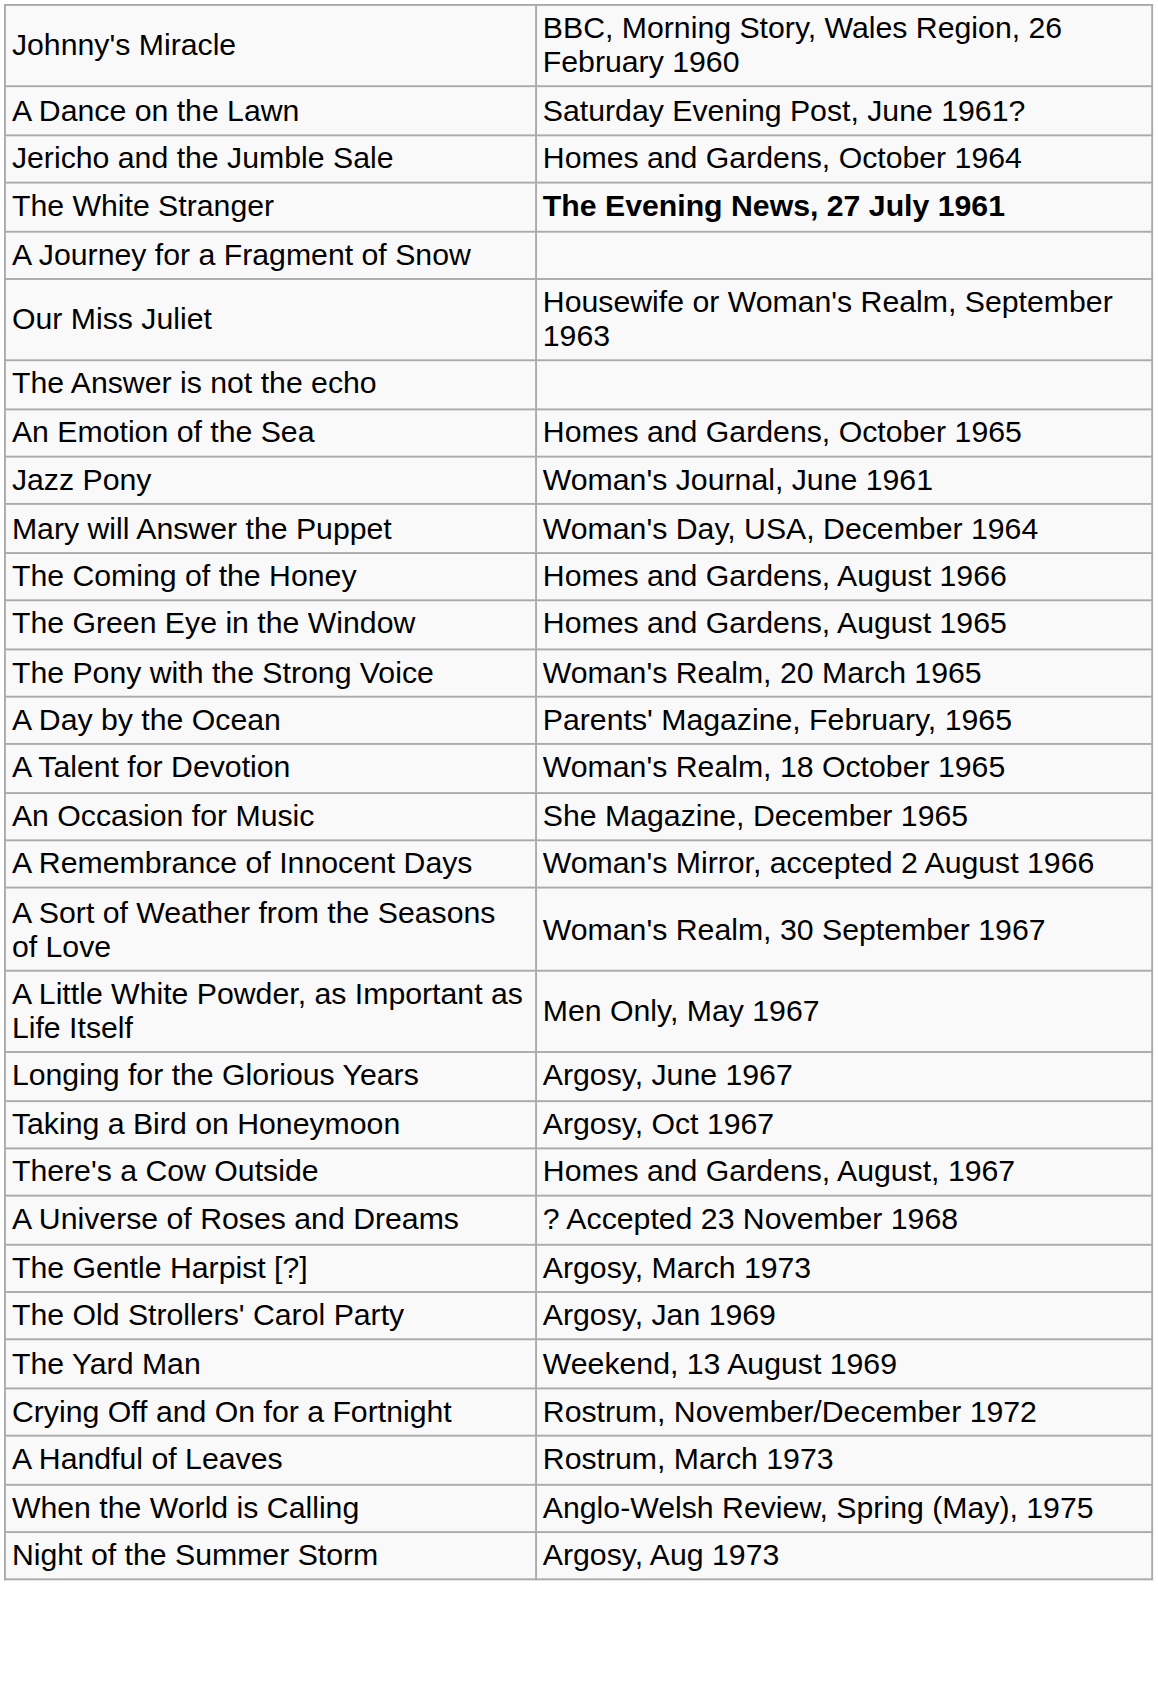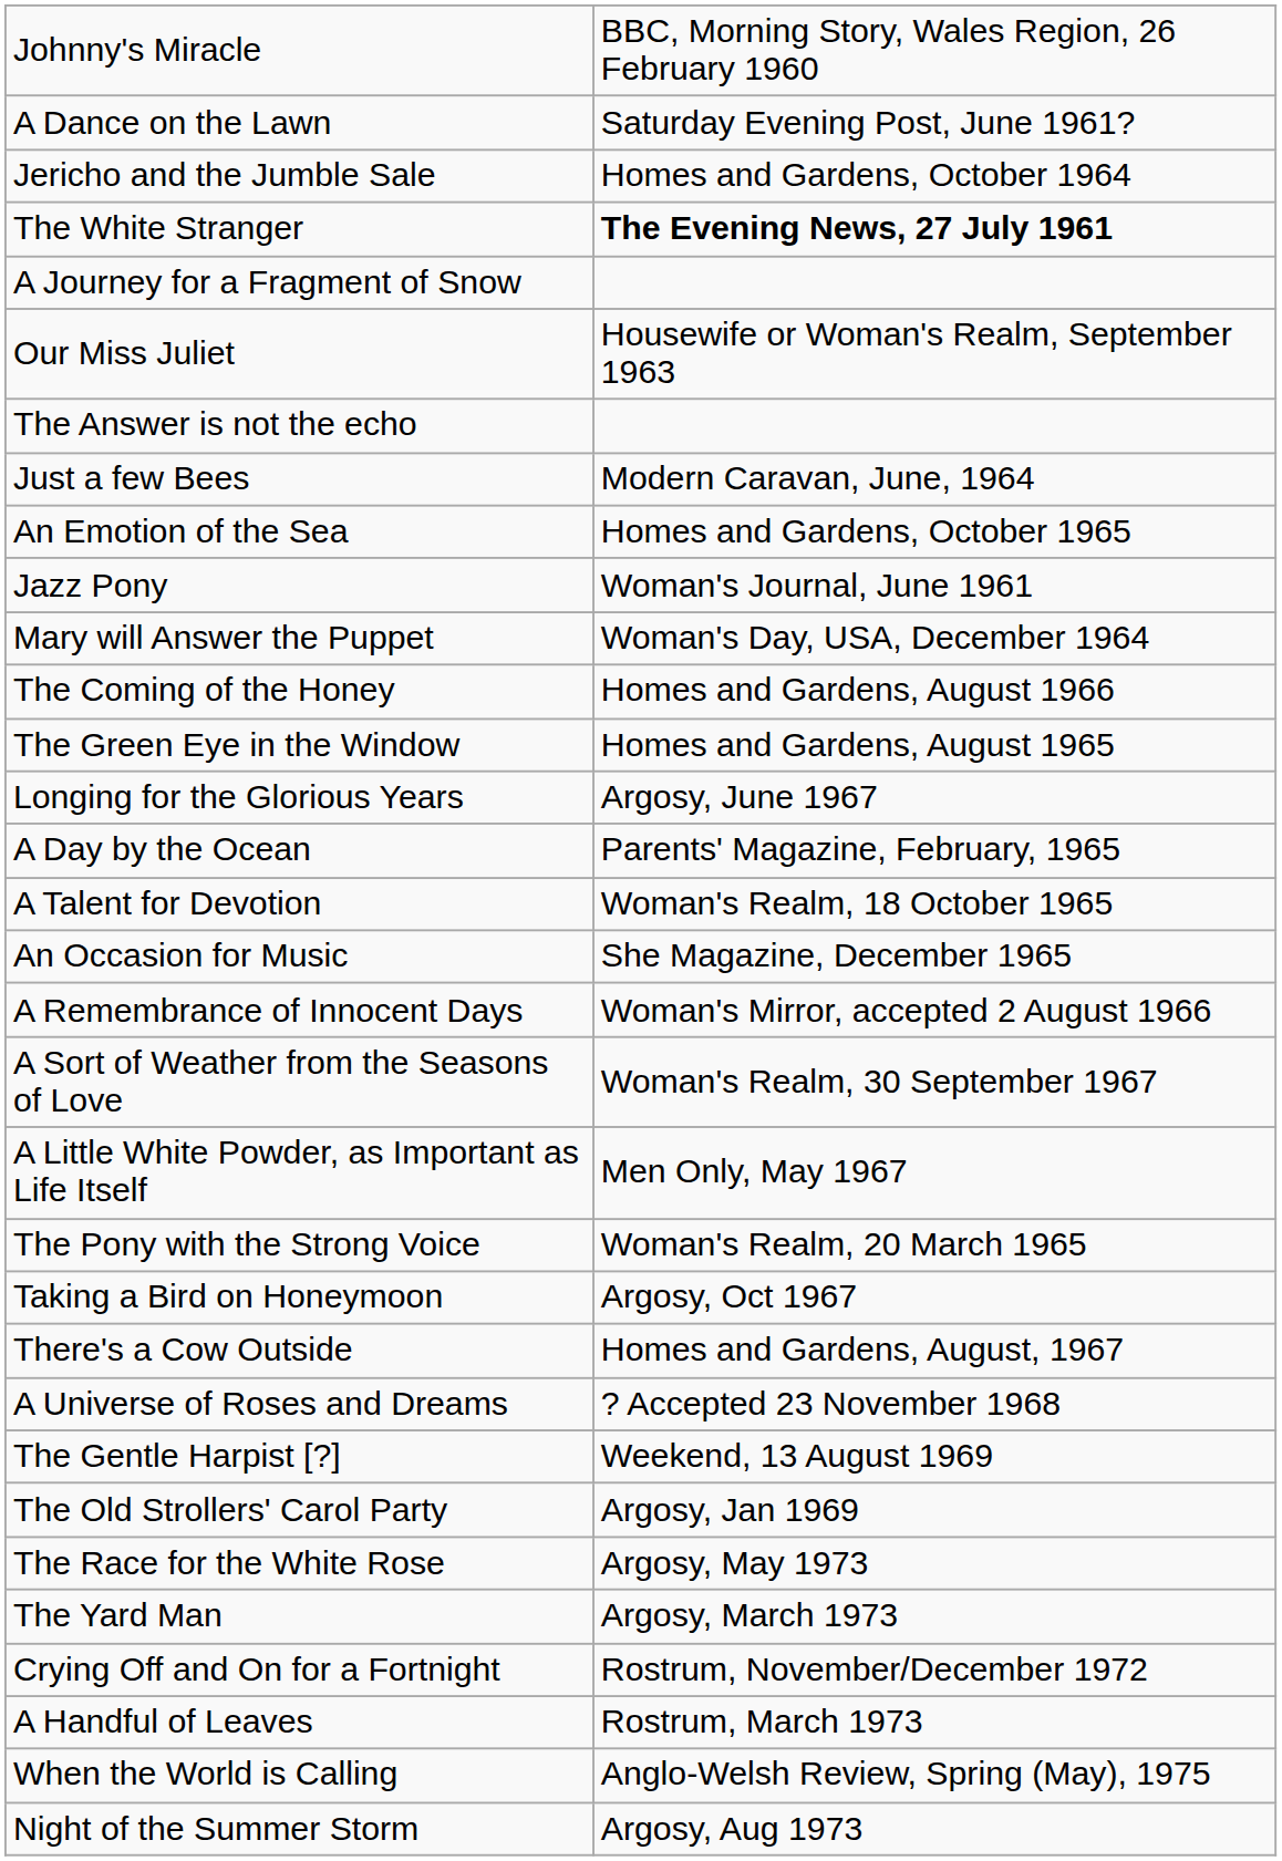+ row: Just a few Bees | Modern Caravan, June, 1964
rows swapped: The Pony with the Strong Voice <-> Longing for the Glorious Years
The Gentle Harpist [?] | column 2: Argosy, March 1973 -> Weekend, 13 August 1969
+ row: The Race for the White Rose | Argosy, May 1973
The Yard Man | column 2: Weekend, 13 August 1969 -> Argosy, March 1973
